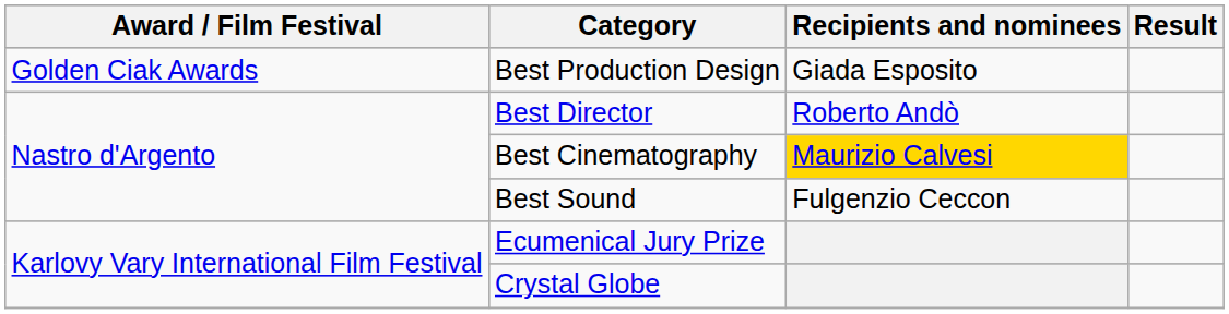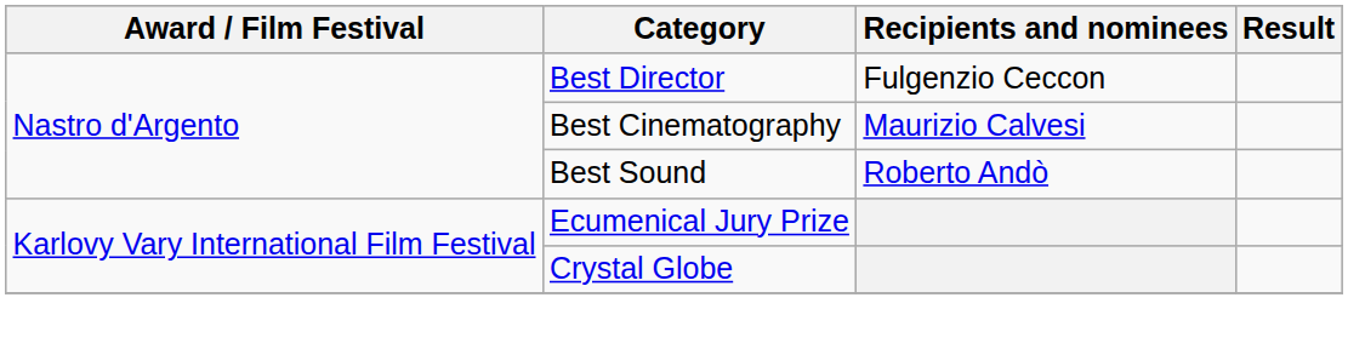- row: Golden Ciak Awards | Best Production Design | Giada Esposito
Best Director | Recipients and nominees: Roberto Andò -> Fulgenzio Ceccon
Best Cinematography | Recipients and nominees: gold background -> no background
Best Sound | Recipients and nominees: Fulgenzio Ceccon -> Roberto Andò
